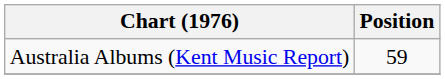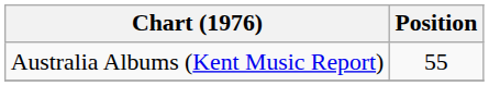Australia Albums (Kent Music Report) | Position: 59 -> 55
